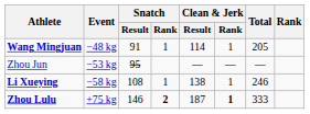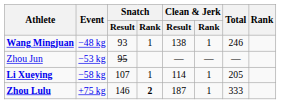Wang Mingjuan | Snatch / Result: 91 -> 93
Wang Mingjuan | Clean & Jerk / Result: 114 -> 138
Wang Mingjuan | Total: 205 -> 246
Li Xueying | Snatch / Result: 108 -> 107
Li Xueying | Clean & Jerk / Result: 138 -> 114
Li Xueying | Total: 246 -> 205
Zhou Lulu | Clean & Jerk / Rank: bold -> normal
